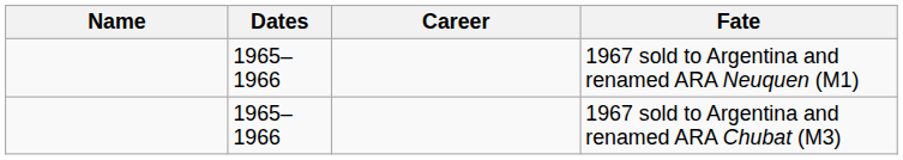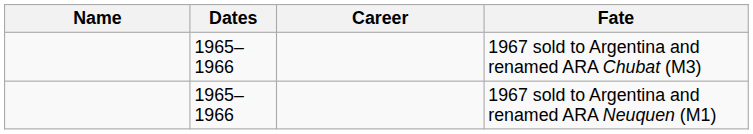rows swapped: 1967 sold to Argentina and renamed ARA Chubat (M3) <-> 1967 sold to Argentina and renamed ARA Neuquen (M1)
